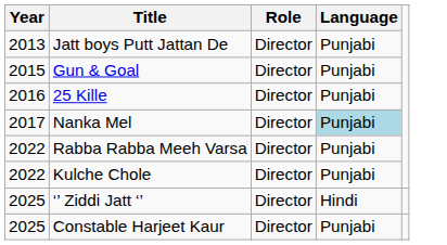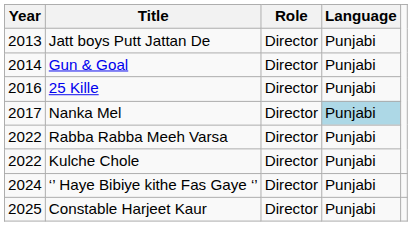Gun & Goal | Year: 2015 -> 2014
+ row: 2024 | ‘’ Haye Bibiye kithe Fas Gaye ‘’ | Director | Punjabi
- row: 2025 | ‘’ Ziddi Jatt ‘’ | Director | Hindi
